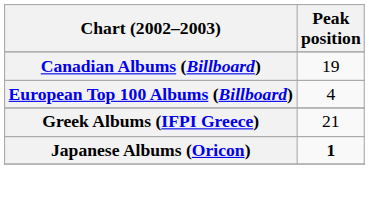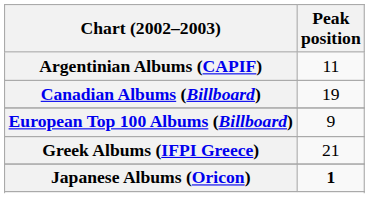+ row: Argentinian Albums (CAPIF) | 11
European Top 100 Albums (Billboard) | Peak position: 4 -> 9
